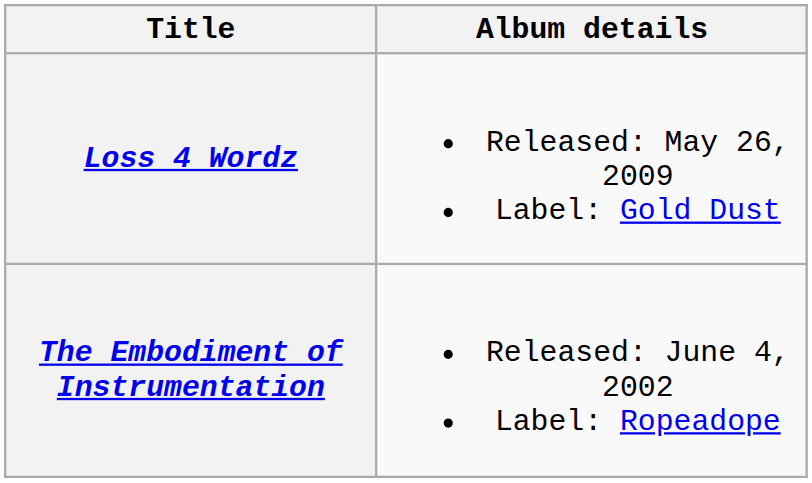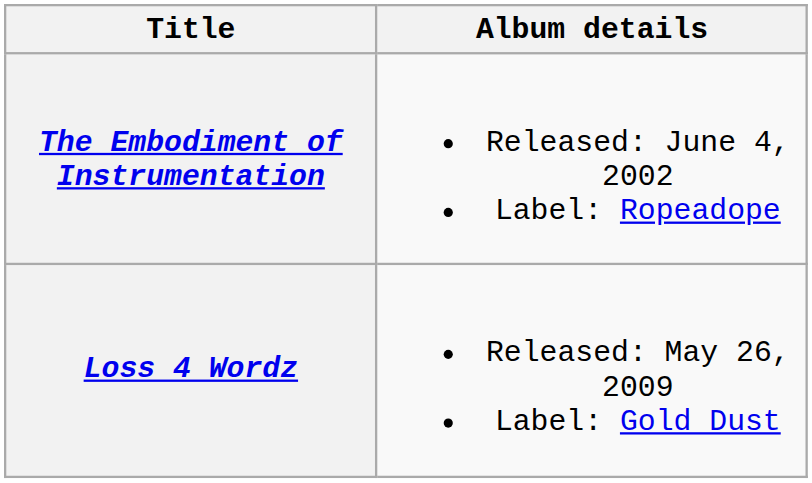rows swapped: The Embodiment of Instrumentation <-> Loss 4 Wordz
